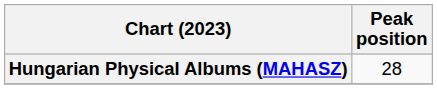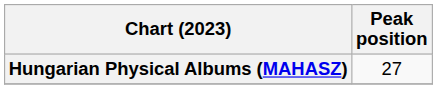Hungarian Physical Albums (MAHASZ) | Peak position: 28 -> 27
